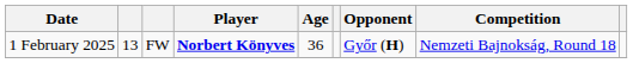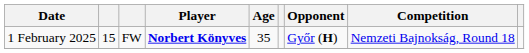1 February 2025 | column 2: 13 -> 15
1 February 2025 | Age: 36 -> 35
